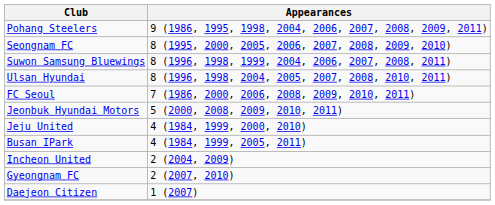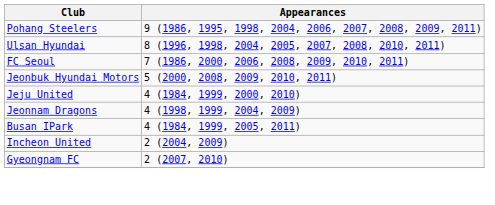- row: Seongnam FC | 8 (1995, 2000, 2005, 2006, 2007, 2008, 2009, 2010)
- row: Suwon Samsung Bluewings | 8 (1996, 1998, 1999, 2004, 2006, 2007, 2008, 2011)
+ row: Jeonnam Dragons | 4 (1998, 1999, 2004, 2009)
- row: Daejeon Citizen | 1 (2007)
